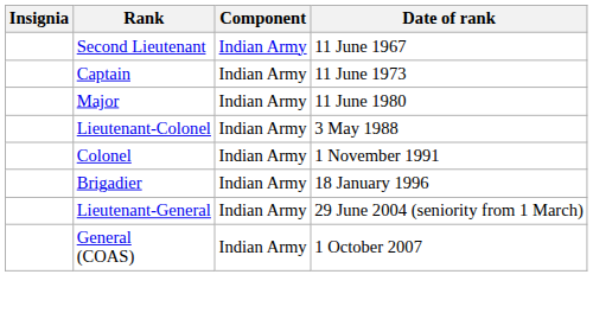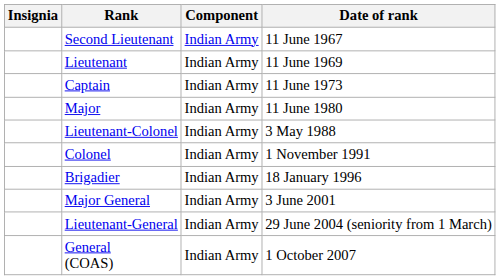+ row: Lieutenant | Indian Army | 11 June 1969
+ row: Major General | Indian Army | 3 June 2001
